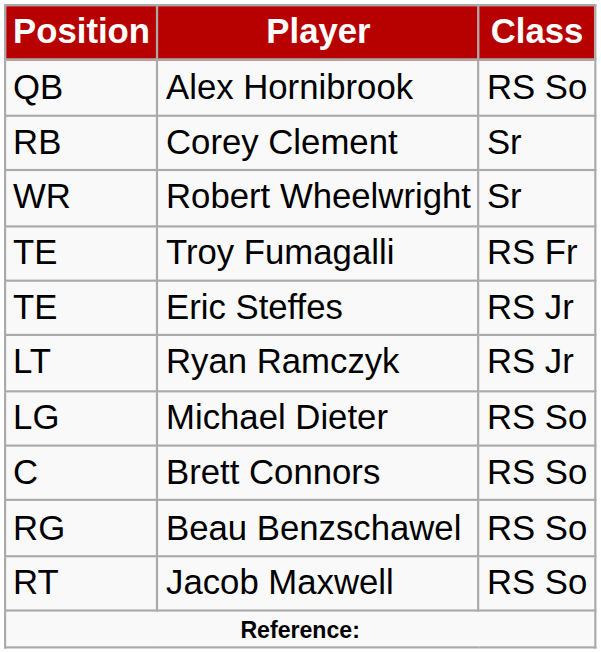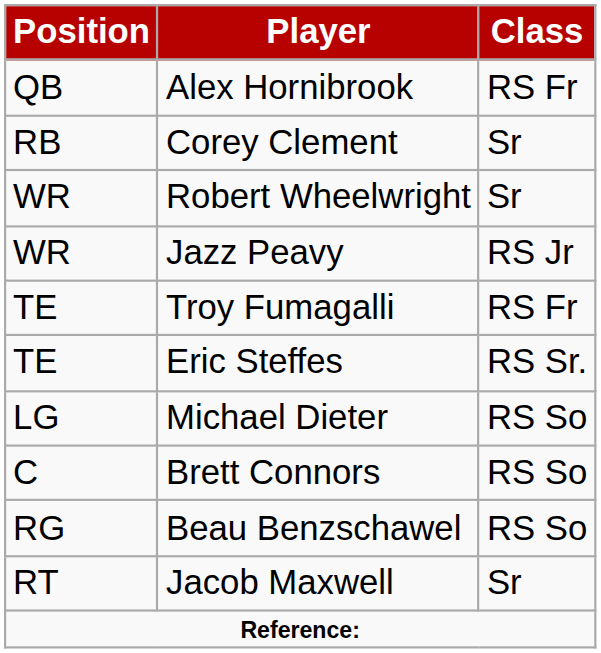Alex Hornibrook | Class: RS So -> RS Fr
+ row: WR | Jazz Peavy | RS Jr
Eric Steffes | Class: RS Jr -> RS Sr.
- row: LT | Ryan Ramczyk | RS Jr
Jacob Maxwell | Class: RS So -> Sr
